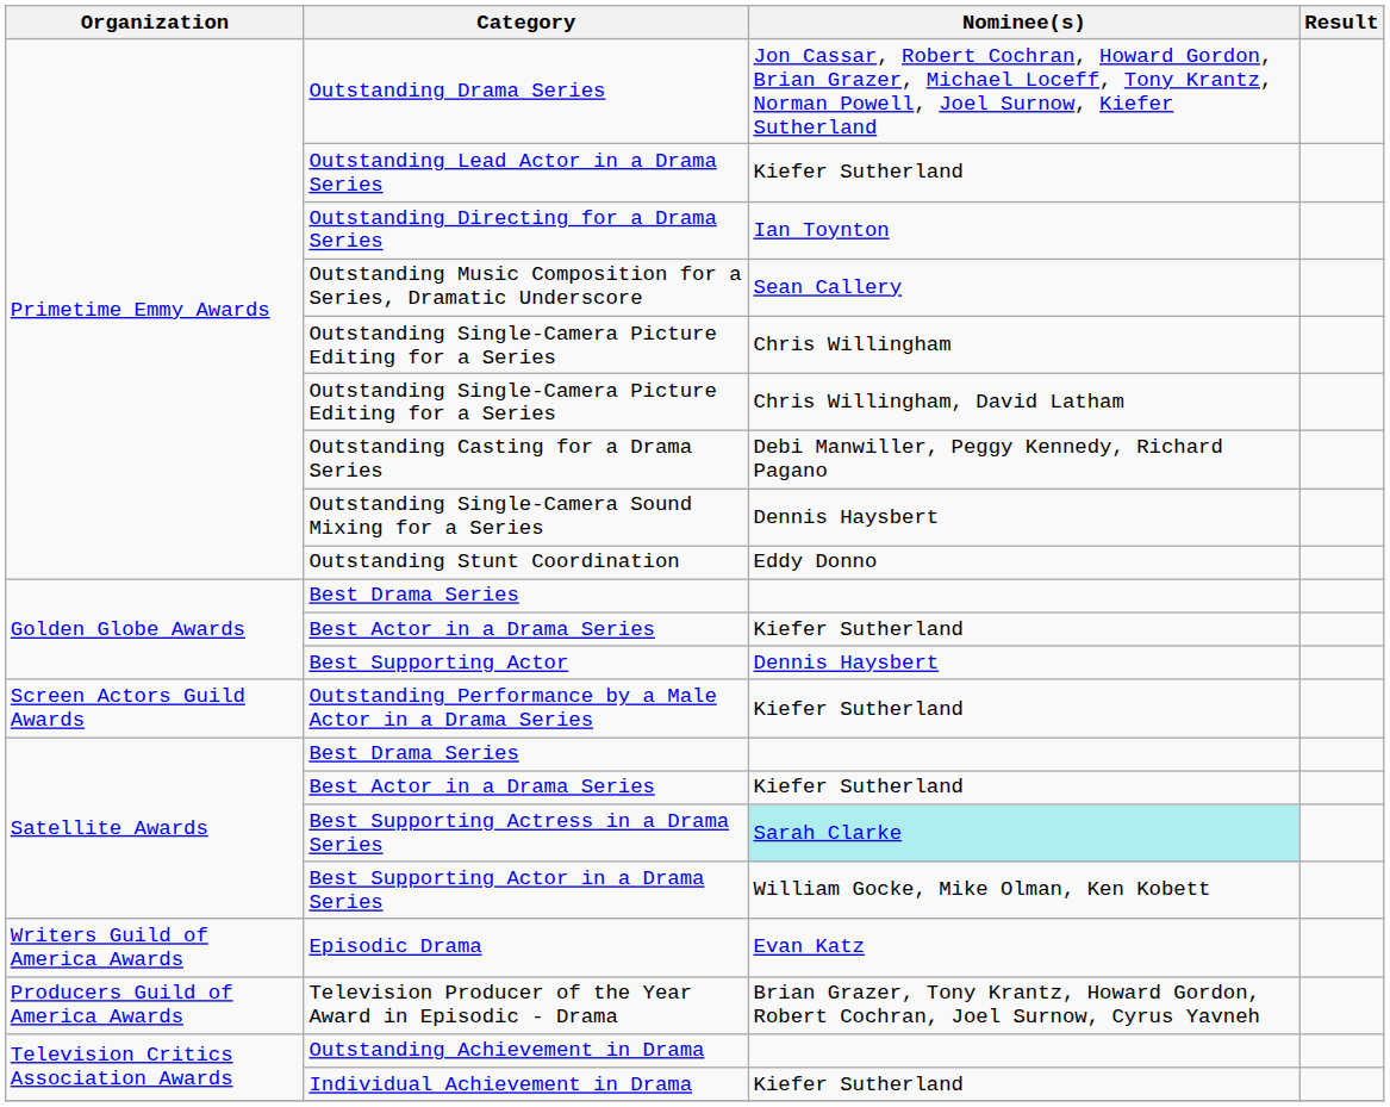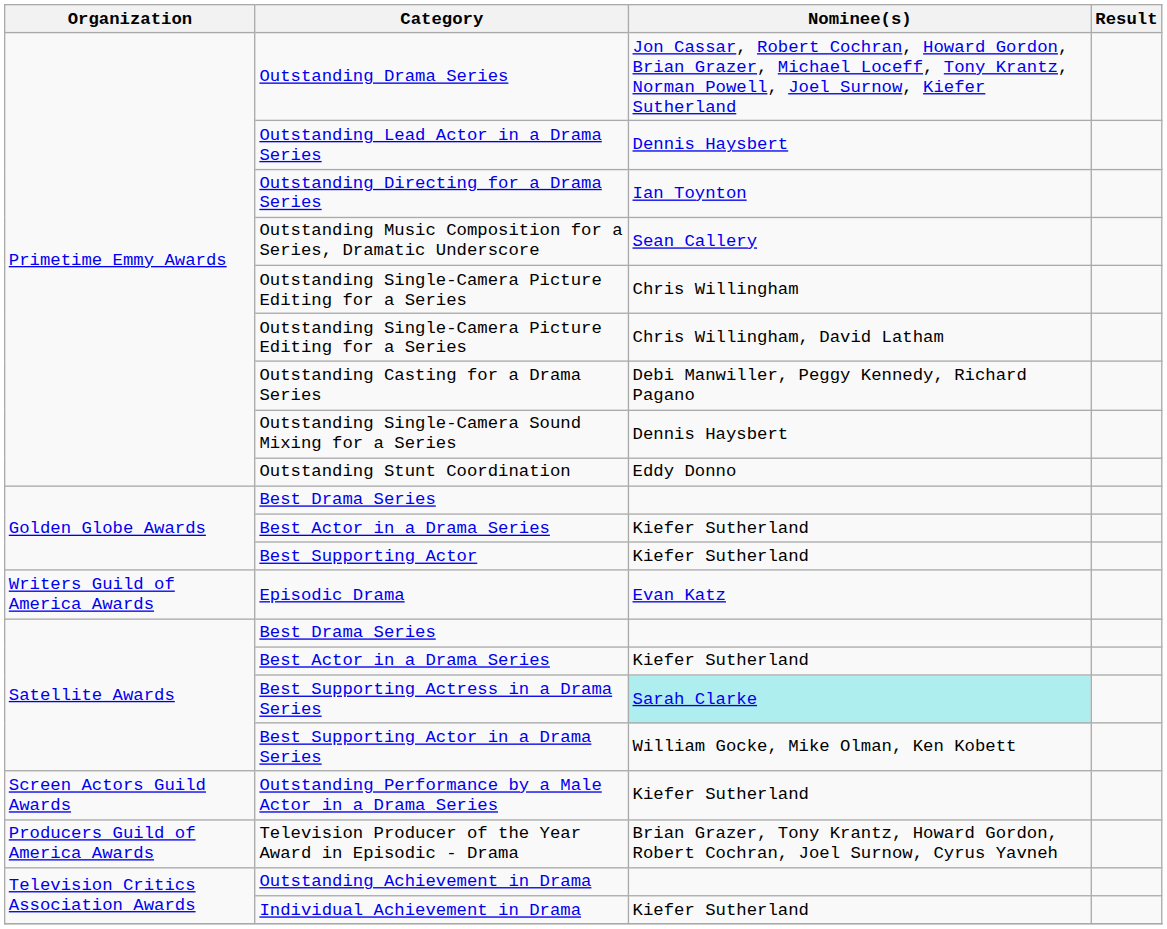Outstanding Lead Actor in a Drama Series | Nominee(s): Kiefer Sutherland -> Dennis Haysbert
Best Supporting Actor | Nominee(s): Dennis Haysbert -> Kiefer Sutherland
rows swapped: Outstanding Performance by a Male Actor in a Drama Series <-> Episodic Drama
